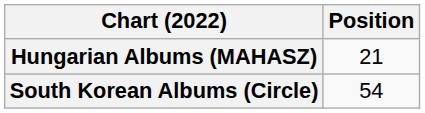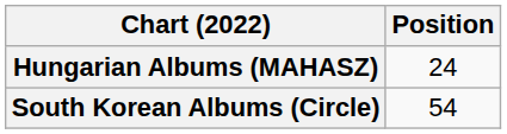Hungarian Albums (MAHASZ) | Position: 21 -> 24
